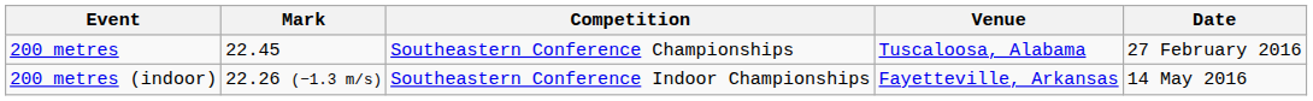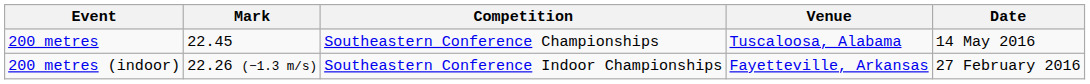200 metres | Date: 27 February 2016 -> 14 May 2016
200 metres (indoor) | Date: 14 May 2016 -> 27 February 2016
